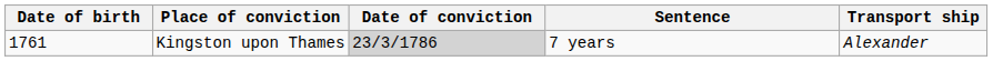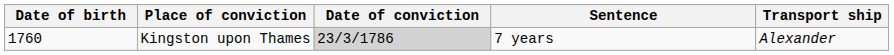Kingston upon Thames | Date of birth: 1761 -> 1760
